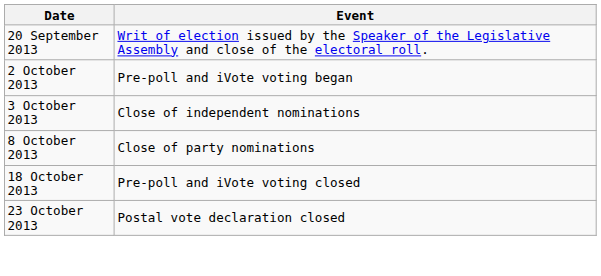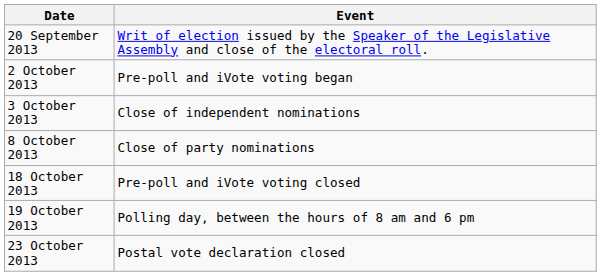+ row: 19 October 2013 | Polling day, between the hours of 8 am and 6 pm
